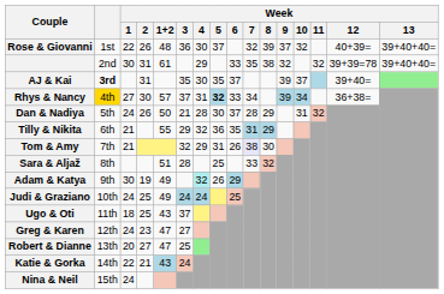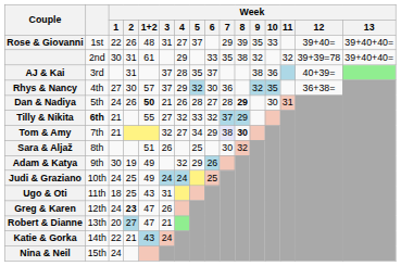Rose & Giovanni | Week / 3: 36 -> 31
Rose & Giovanni | Week / 4: 30 -> 27
Rose & Giovanni | Week / 7: 32 -> 29
Rose & Giovanni | Week / 9: 37 -> 35
Rose & Giovanni | Week / 10: 32 -> 33
Rose & Giovanni | Week / 12: 40+39= -> 39+40=
AJ & Kai | column 2: bold -> normal
AJ & Kai | Week / 3: 35 -> 37
AJ & Kai | Week / 4: 30 -> 28
AJ & Kai | Week / 9: 39 -> 38
AJ & Kai | Week / 10: 37 -> 36
AJ & Kai | Week / 12: 39+40= -> 40+39=
Rhys & Nancy | column 2: gold background -> no background
Rhys & Nancy | Week / 4: 31 -> 29
Rhys & Nancy | Week / 5: bold -> normal
Rhys & Nancy | Week / 6: 33 -> 30
Rhys & Nancy | Week / 7: 34 -> 36
Rhys & Nancy | Week / 9: 39 -> 32
Rhys & Nancy | Week / 10: 34 -> 35
Dan & Nadiya | Week / 1+2: normal -> bold
Dan & Nadiya | Week / 4: 28 -> 26
Dan & Nadiya | Week / 5: 30 -> 28
Dan & Nadiya | Week / 6: 37 -> 27
Dan & Nadiya | Week / 8: normal -> bold
Dan & Nadiya | Week / 10: 31 -> 30
Dan & Nadiya | Week / 11: 32 -> 31
Tilly & Nikita | column 2: normal -> bold
Tilly & Nikita | Week / 3: 29 -> 27
Tilly & Nikita | Week / 5: 36 -> 33
Tilly & Nikita | Week / 6: 35 -> 32
Tilly & Nikita | Week / 7: 31 -> 37
Tom & Amy | Week / 4: 29 -> 27
Tom & Amy | Week / 5: 31 -> 34
Tom & Amy | Week / 6: 26 -> 29
Tom & Amy | Week / 8: normal -> bold
Sara & Aljaž | Week / 3: 28 -> 26
Sara & Aljaž | Week / 7: 33 -> 30
Adam & Katya | Week / 4: paleturquoise background -> no background
Adam & Katya | Week / 5: 26 -> 29
Adam & Katya | Week / 6: 29 -> 26
Ugo & Oti | Week / 3: 37 -> 31
Greg & Karen | Week / 2: normal -> bold
Greg & Karen | Week / 3: 27 -> 26
Robert & Dianne | Week / 2: no background -> lightblue background
Robert & Dianne | Week / 3: 25 -> 21
